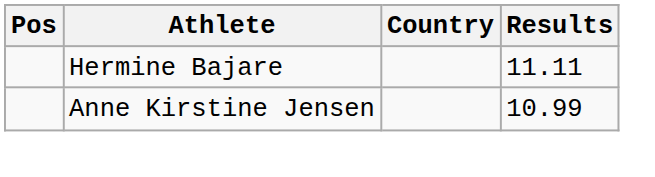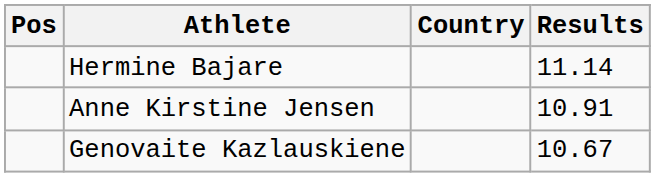Hermine Bajare | Results: 11.11 -> 11.14
Anne Kirstine Jensen | Results: 10.99 -> 10.91
+ row: Genovaite Kazlauskiene | 10.67
